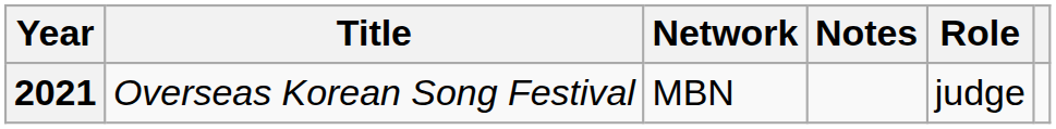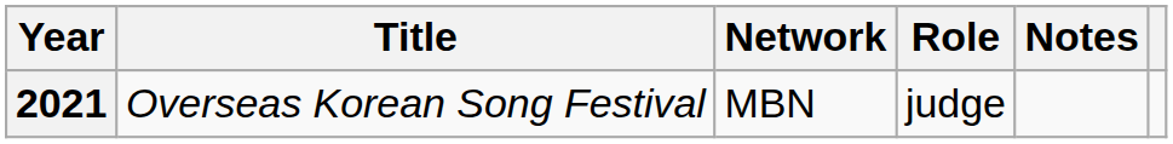columns swapped: Role <-> Notes
